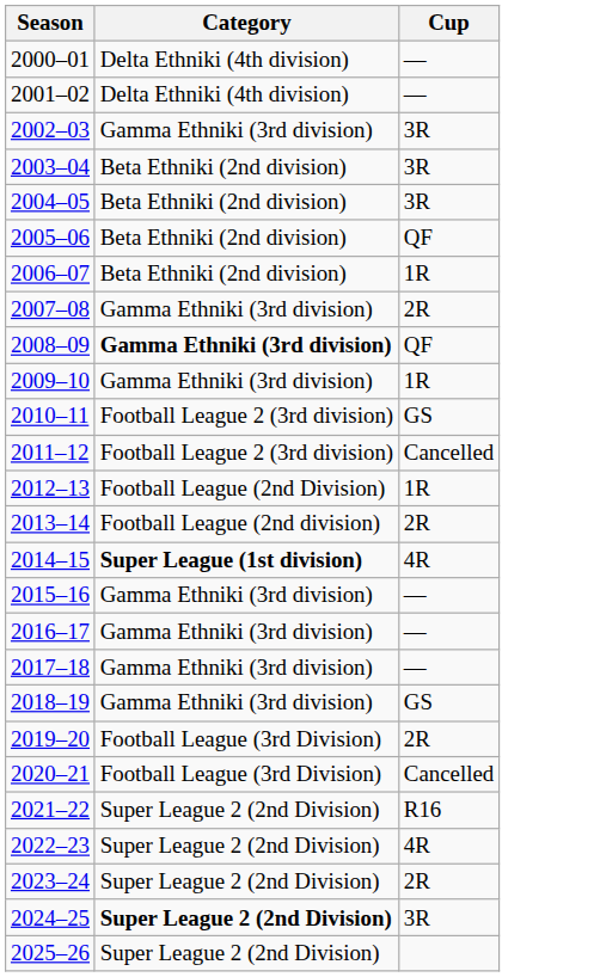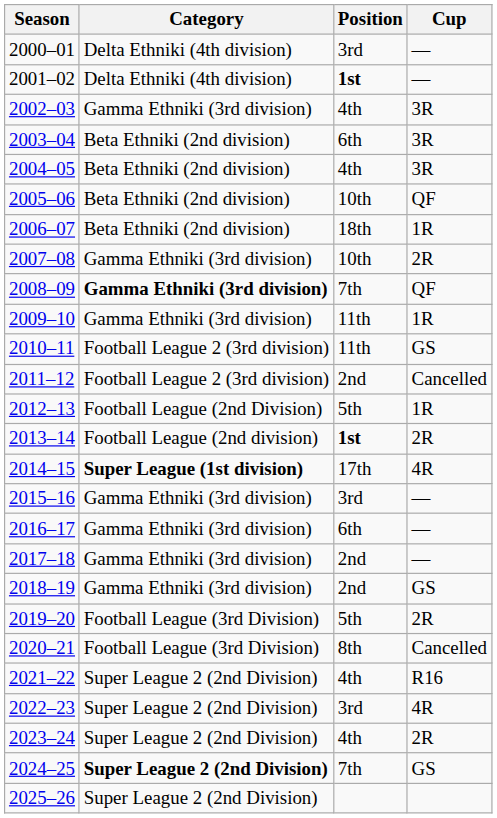+ column: Position | 3rd | 1st | 4th | 6th | 4th | 10th | 18th | 10th | 7th | 11th | 11th | 2nd | 5th | 1st | 17th | 3rd | 6th | 2nd | 2nd | 5th | 8th | 4th | 3rd | 4th | 7th
2024–25 | Cup: 3R -> GS
